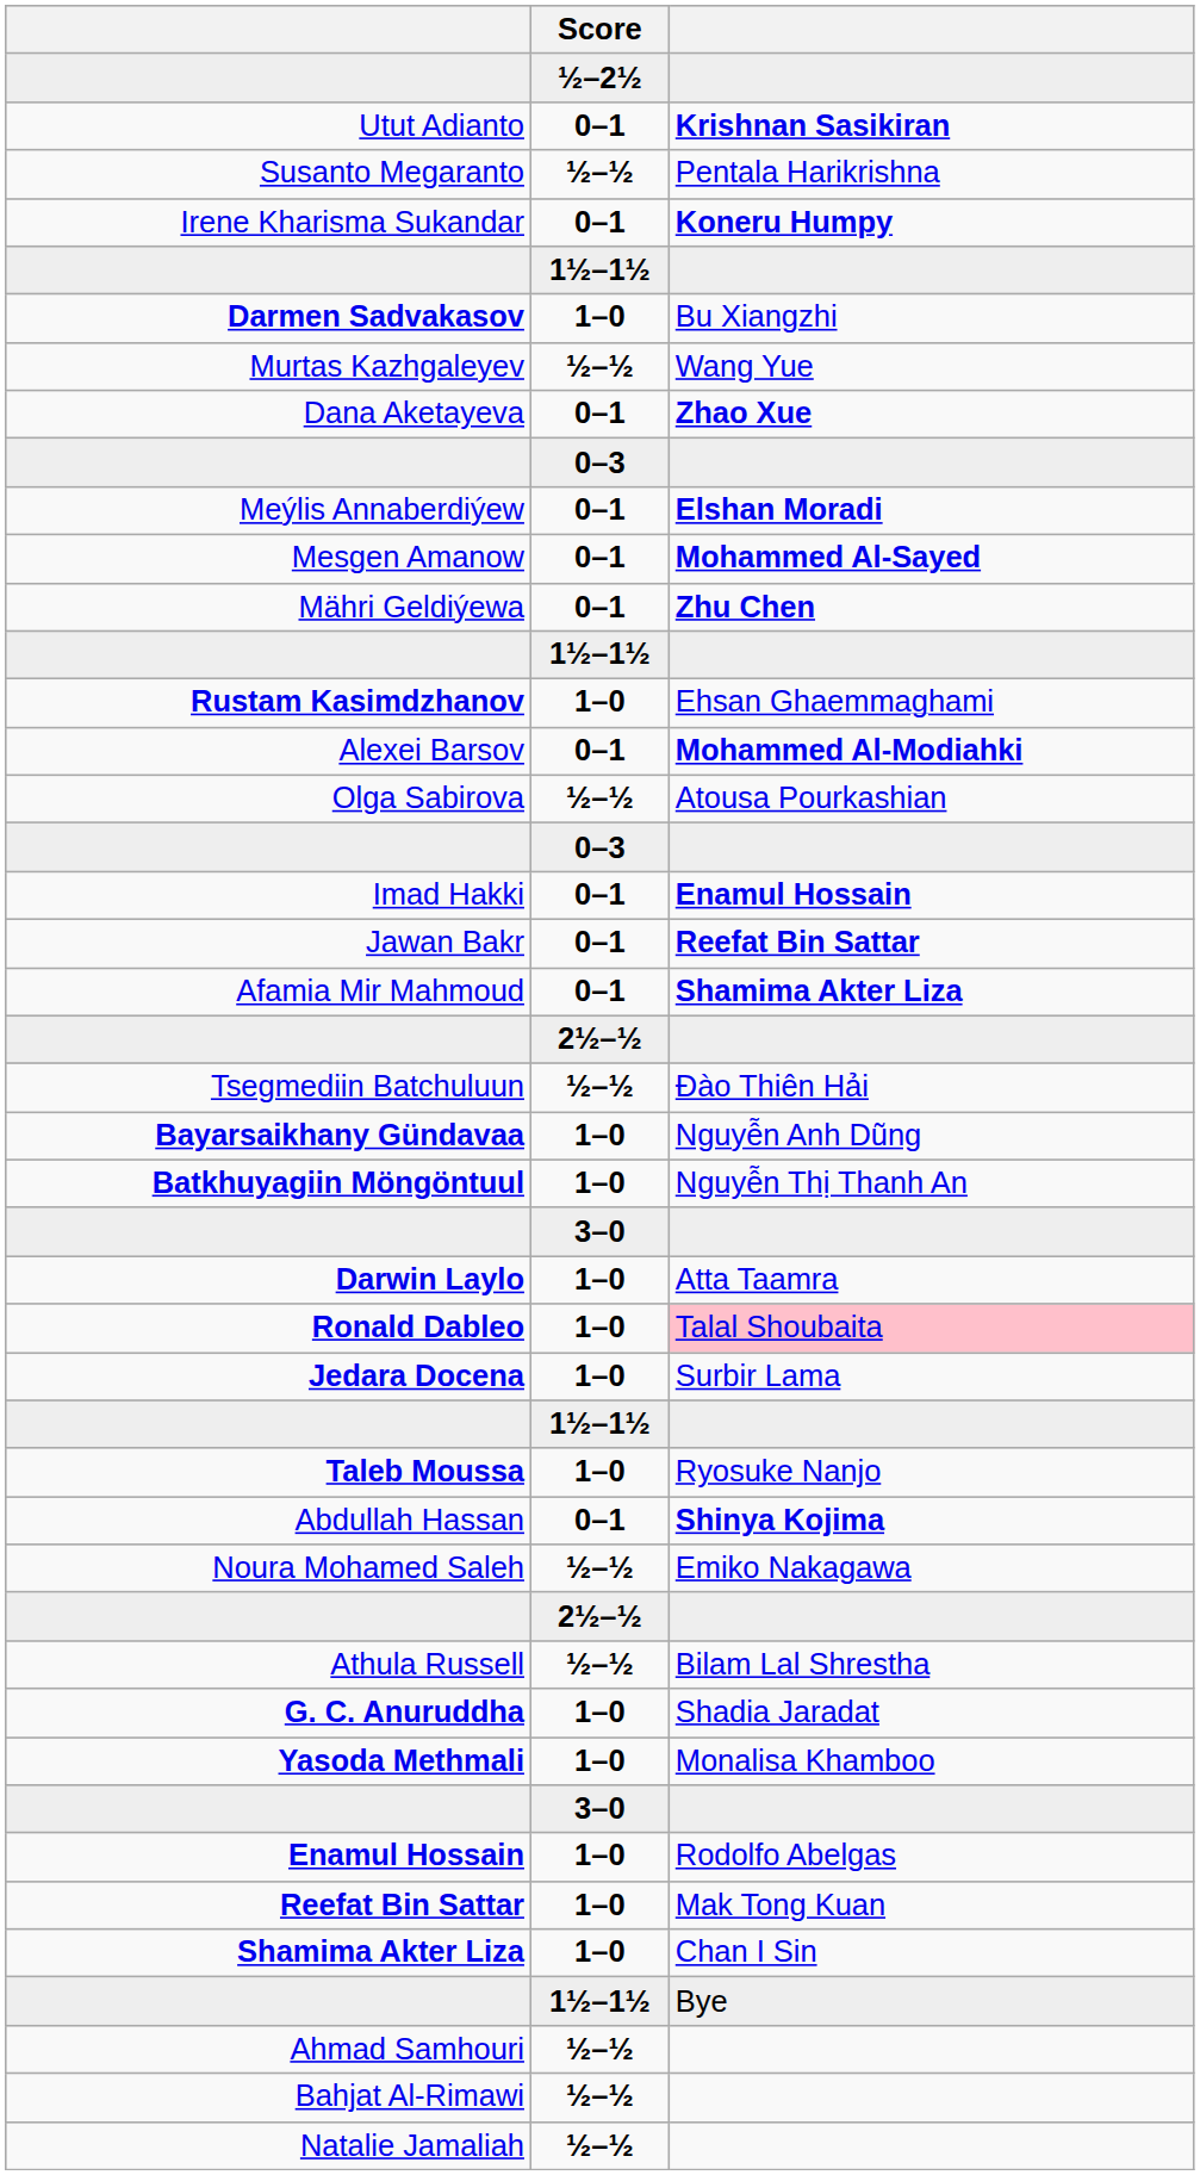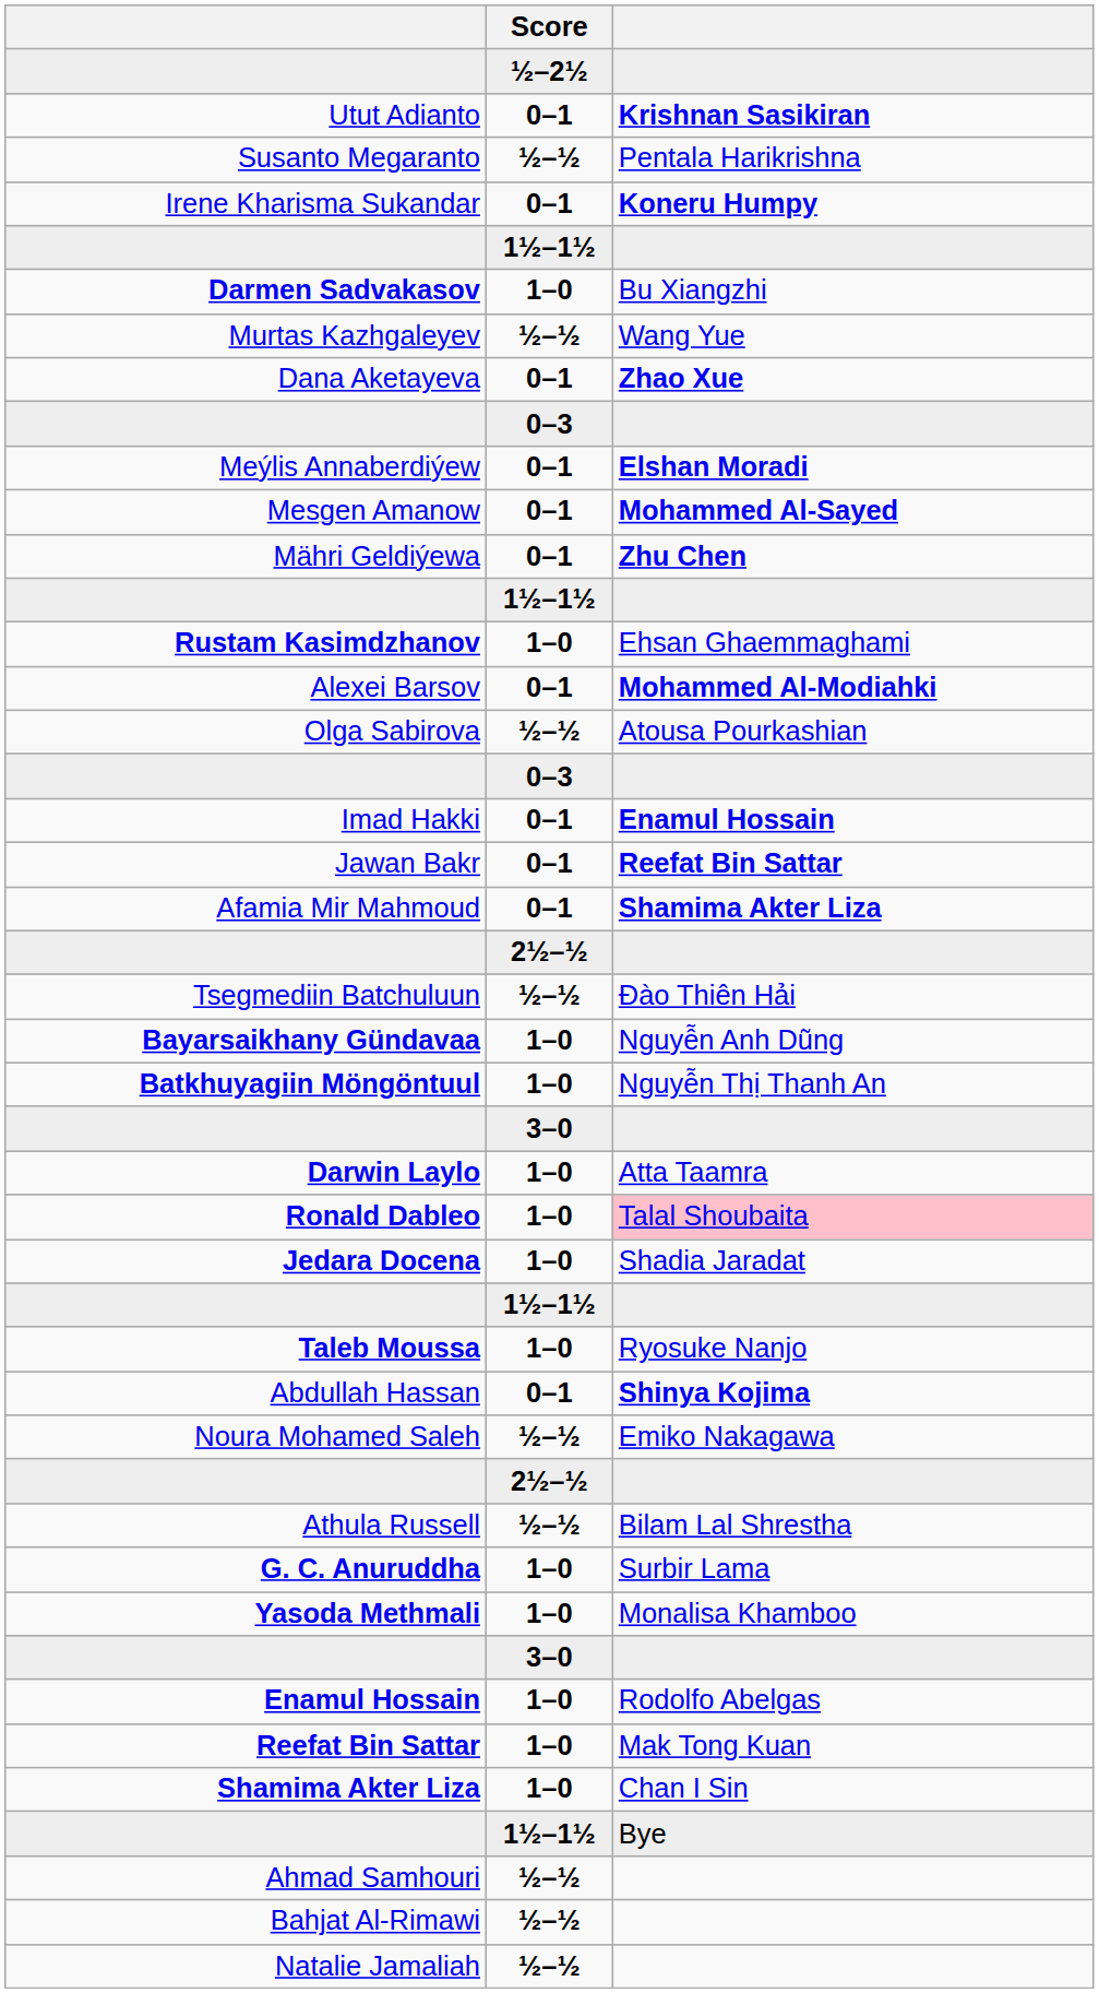Jedara Docena | column 3: Surbir Lama -> Shadia Jaradat
G. C. Anuruddha | column 3: Shadia Jaradat -> Surbir Lama
